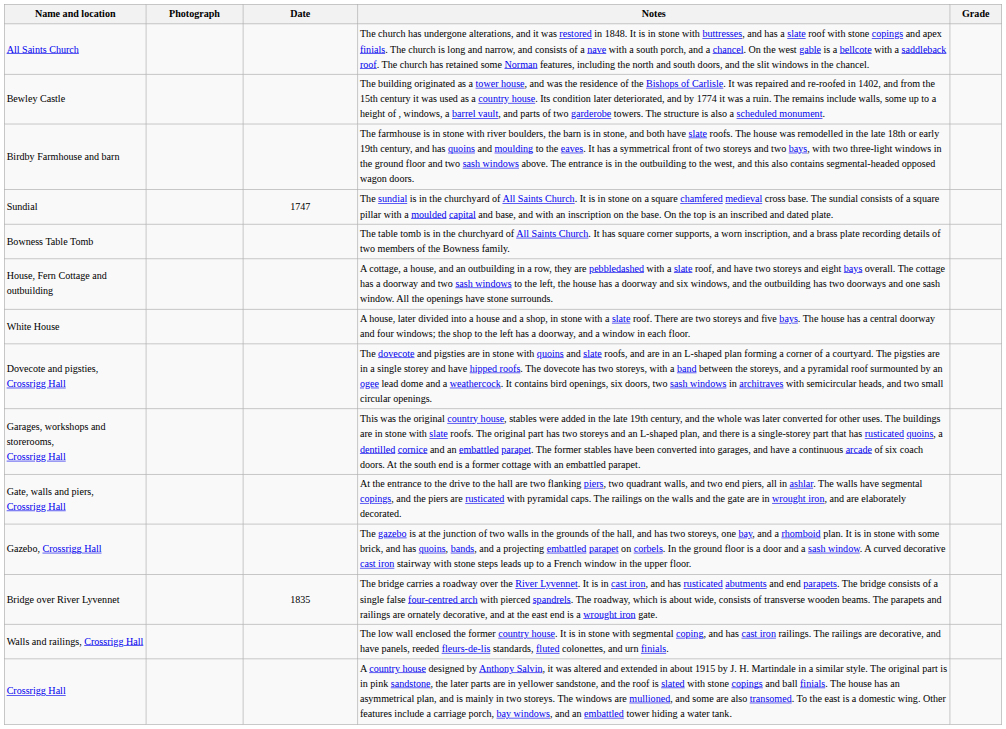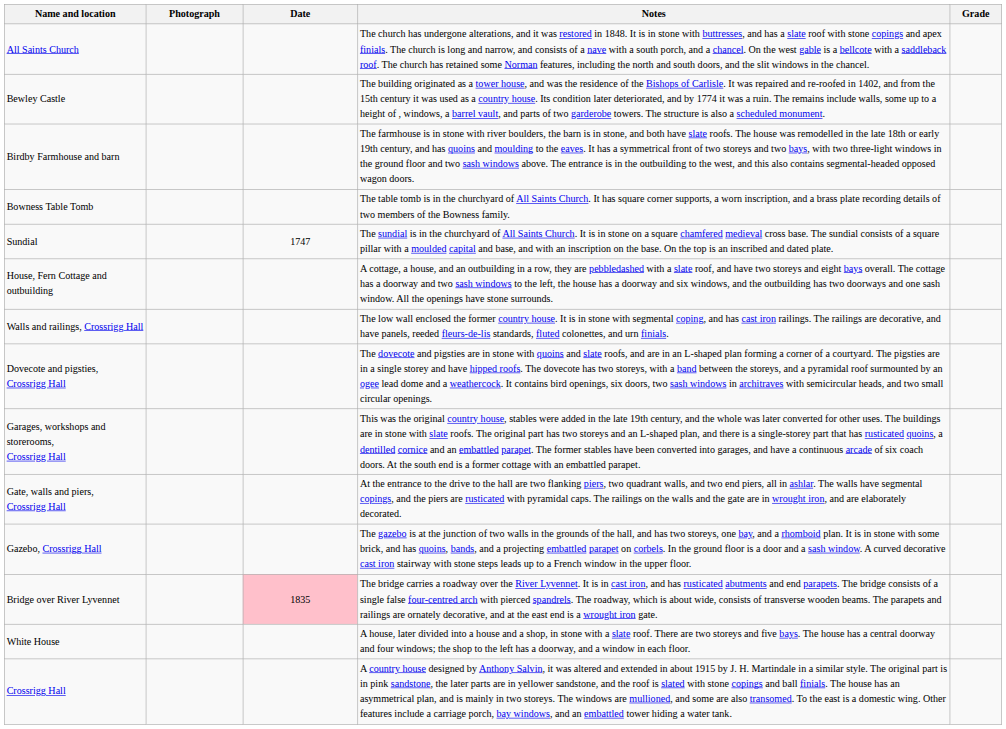rows swapped: Sundial <-> Bowness Table Tomb
rows swapped: White House <-> Walls and railings, Crossrigg Hall
Bridge over River Lyvennet | Date: no background -> pink background
